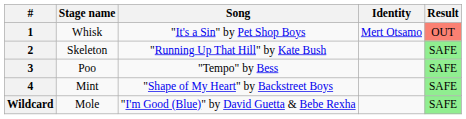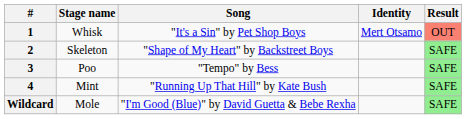2 | Song: "Running Up That Hill" by Kate Bush -> "Shape of My Heart" by Backstreet Boys
4 | Song: "Shape of My Heart" by Backstreet Boys -> "Running Up That Hill" by Kate Bush
